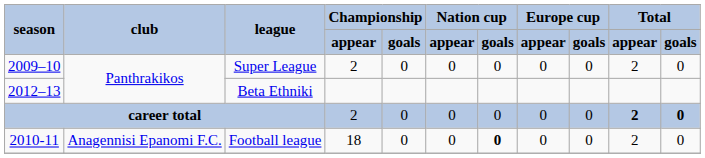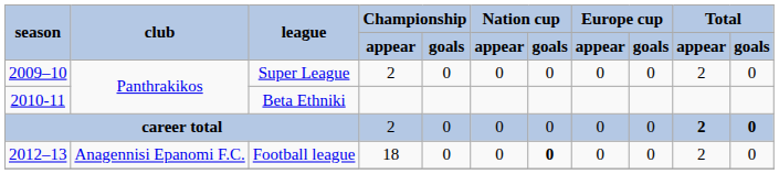Beta Ethniki | season: 2012–13 -> 2010-11
Football league | season: 2010-11 -> 2012–13
